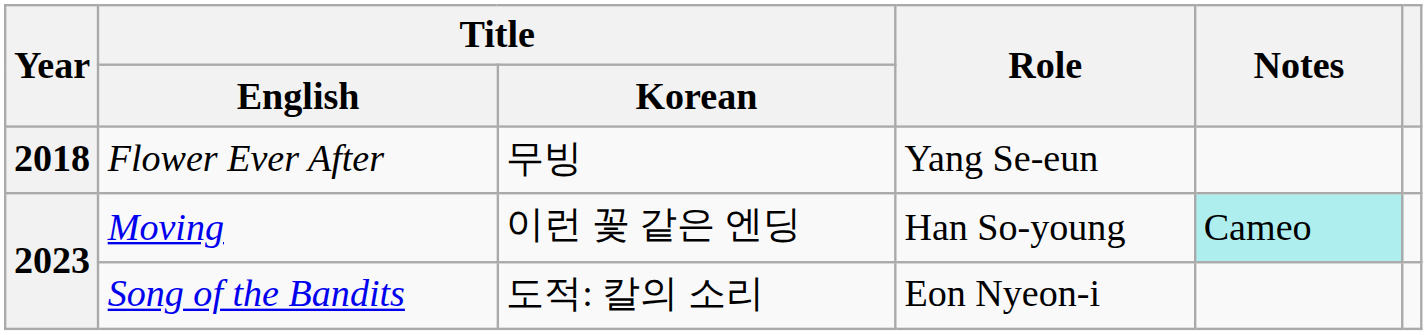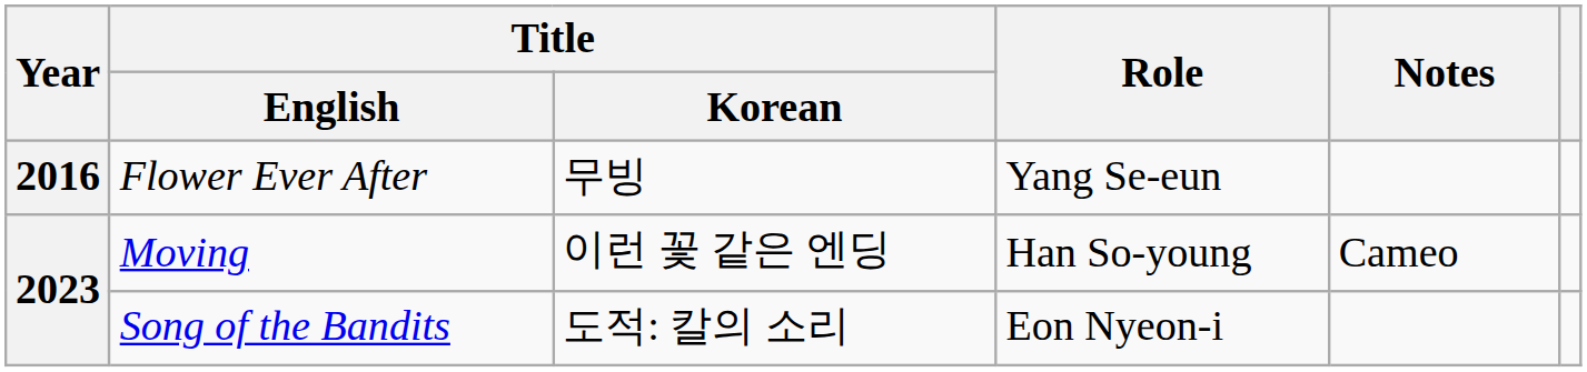Flower Ever After | Year: 2018 -> 2016
Moving | Notes: paleturquoise background -> no background
